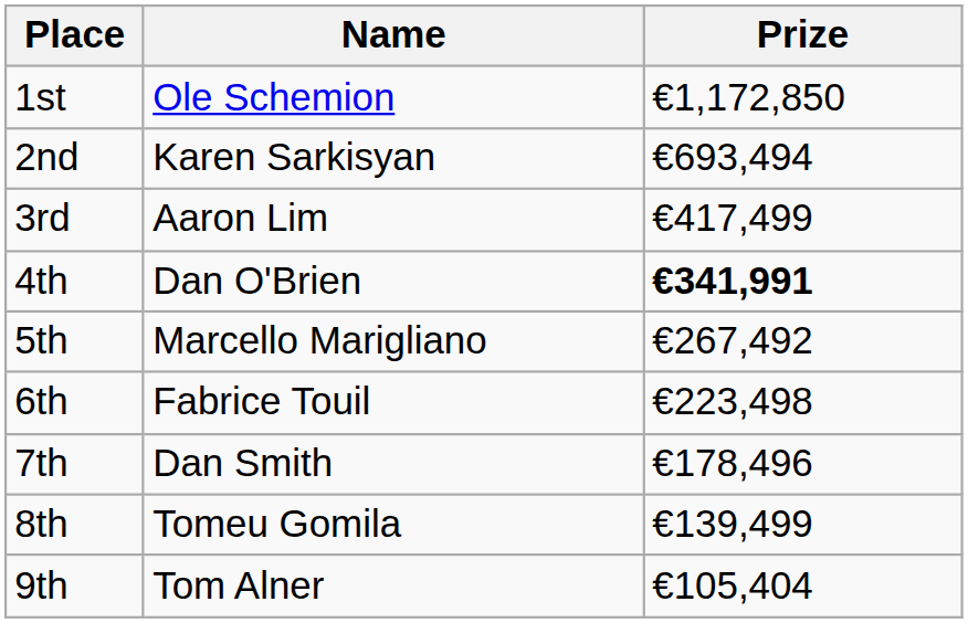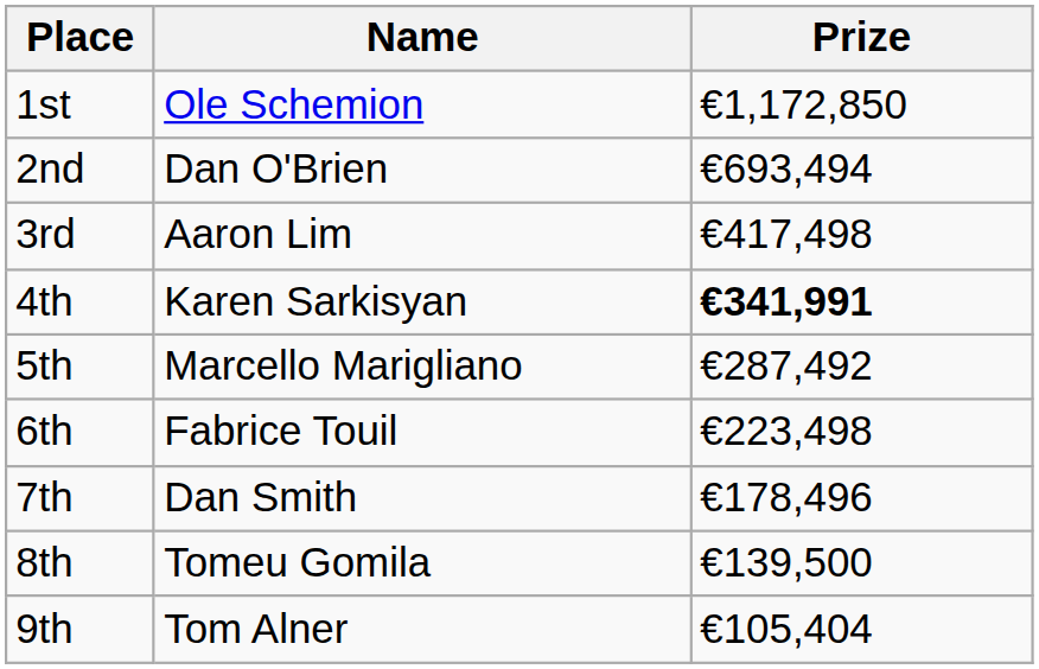2nd | Name: Karen Sarkisyan -> Dan O'Brien
3rd | Prize: €417,499 -> €417,498
4th | Name: Dan O'Brien -> Karen Sarkisyan
5th | Prize: €267,492 -> €287,492
8th | Prize: €139,499 -> €139,500
